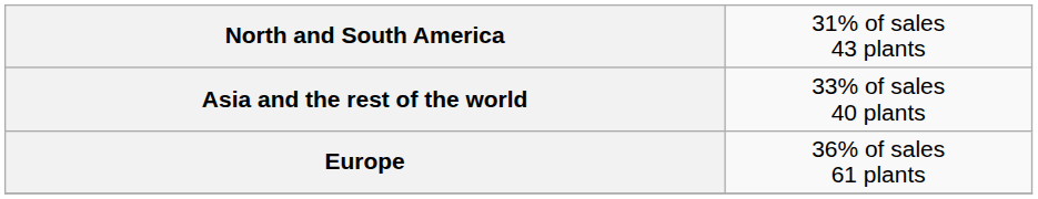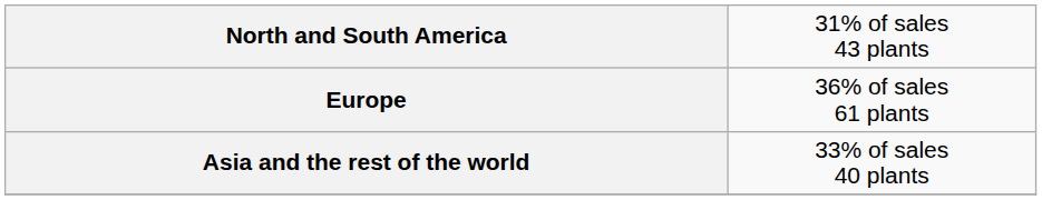rows swapped: Europe <-> Asia and the rest of the world
